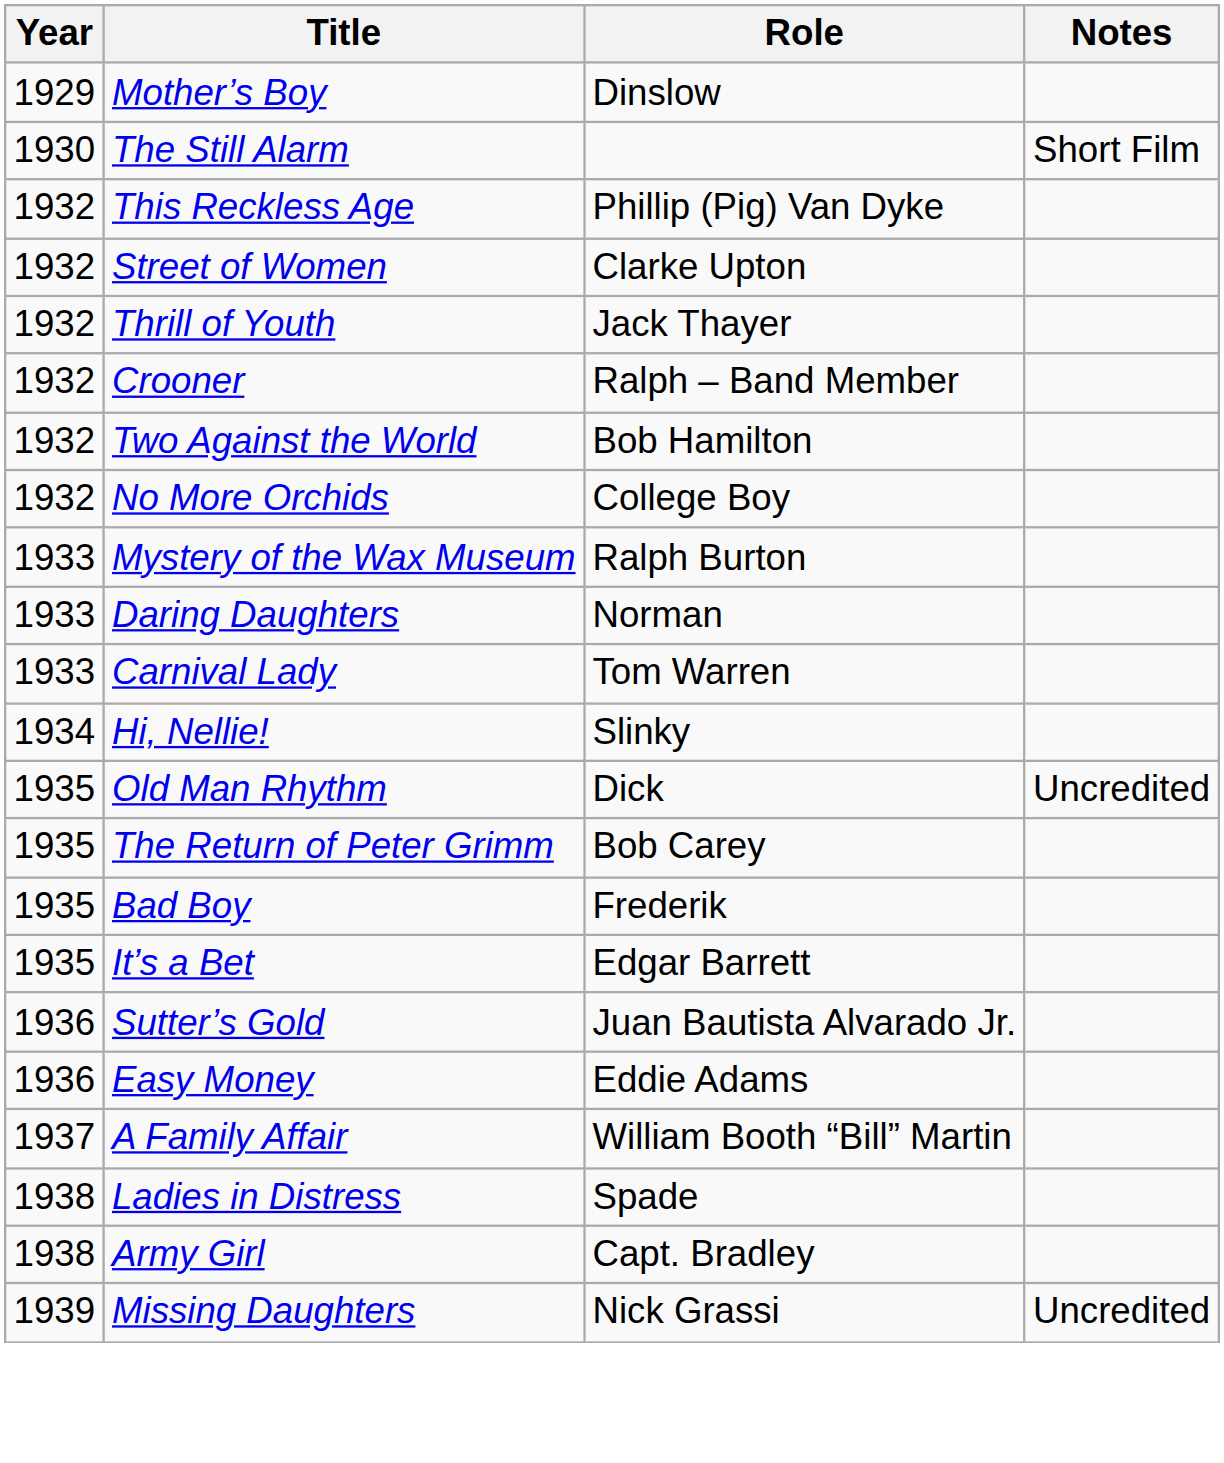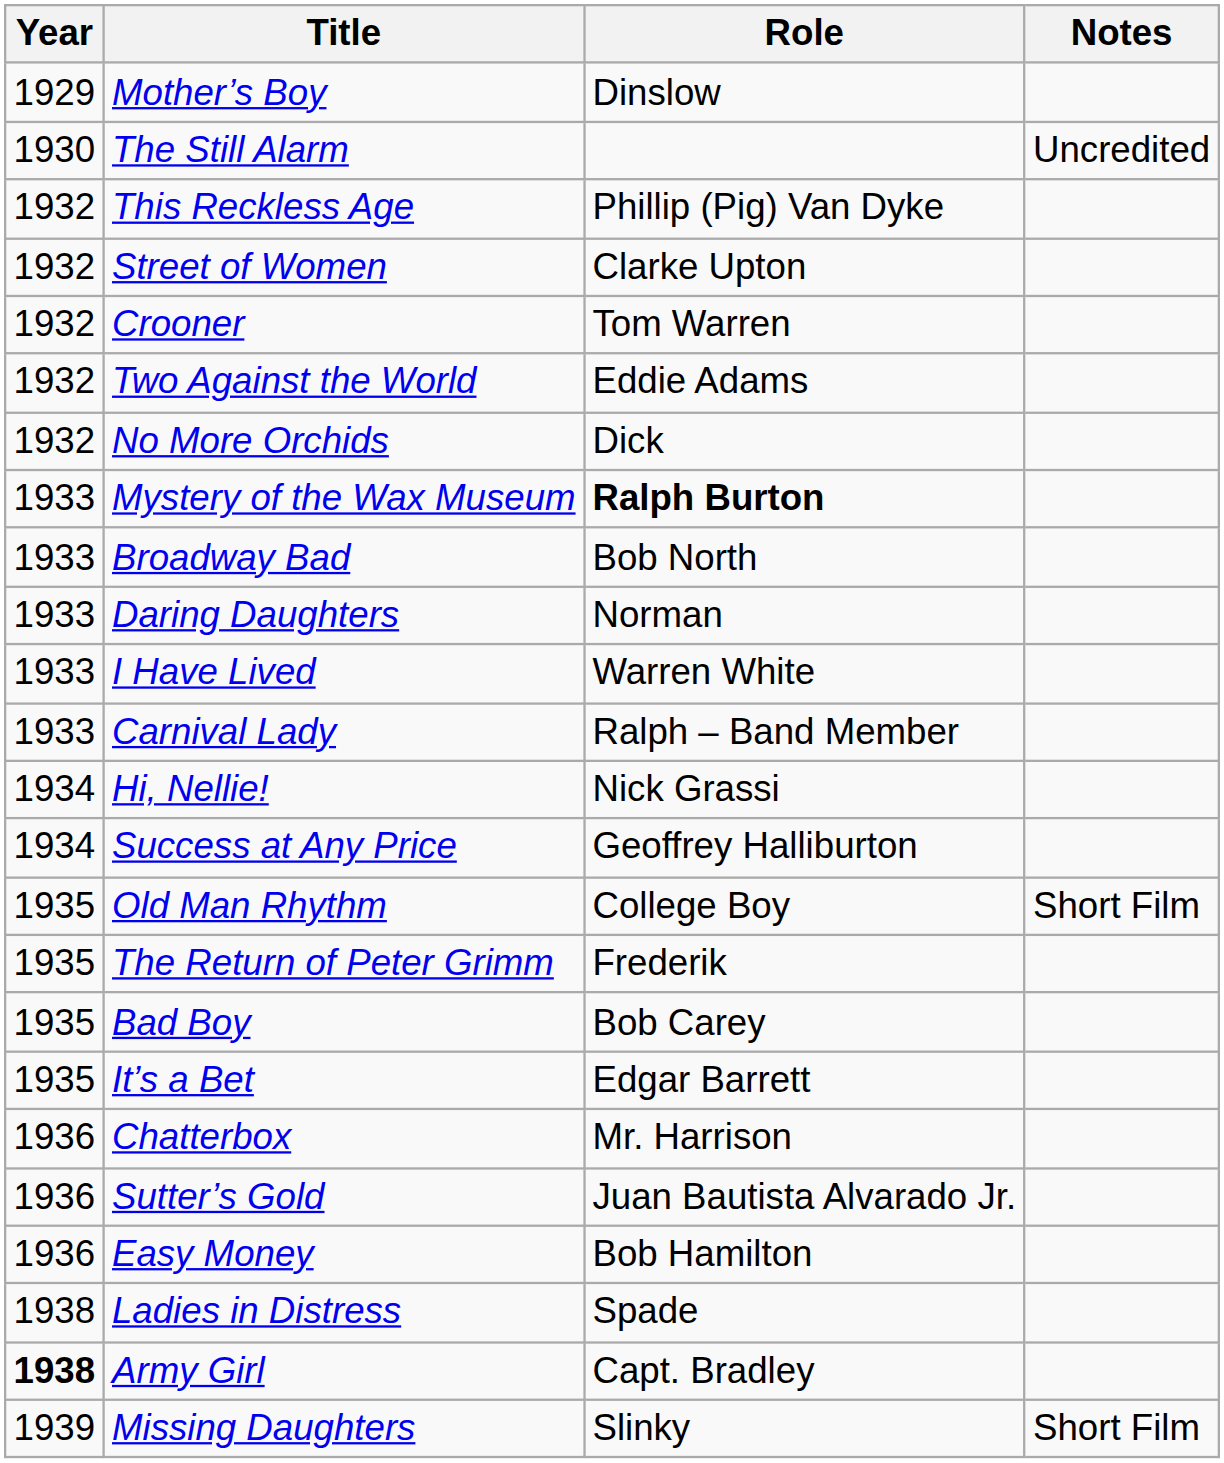The Still Alarm | Notes: Short Film -> Uncredited
- row: 1932 | Thrill of Youth | Jack Thayer
Crooner | Role: Ralph – Band Member -> Tom Warren
Two Against the World | Role: Bob Hamilton -> Eddie Adams
No More Orchids | Role: College Boy -> Dick
Mystery of the Wax Museum | Role: normal -> bold
+ row: 1933 | Broadway Bad | Bob North
+ row: 1933 | I Have Lived | Warren White
Carnival Lady | Role: Tom Warren -> Ralph – Band Member
Hi, Nellie! | Role: Slinky -> Nick Grassi
+ row: 1934 | Success at Any Price | Geoffrey Halliburton
Old Man Rhythm | Role: Dick -> College Boy
Old Man Rhythm | Notes: Uncredited -> Short Film
The Return of Peter Grimm | Role: Bob Carey -> Frederik
Bad Boy | Role: Frederik -> Bob Carey
+ row: 1936 | Chatterbox | Mr. Harrison
Easy Money | Role: Eddie Adams -> Bob Hamilton
- row: 1937 | A Family Affair | William Booth “Bill” Martin
Army Girl | Year: normal -> bold
Missing Daughters | Role: Nick Grassi -> Slinky
Missing Daughters | Notes: Uncredited -> Short Film
